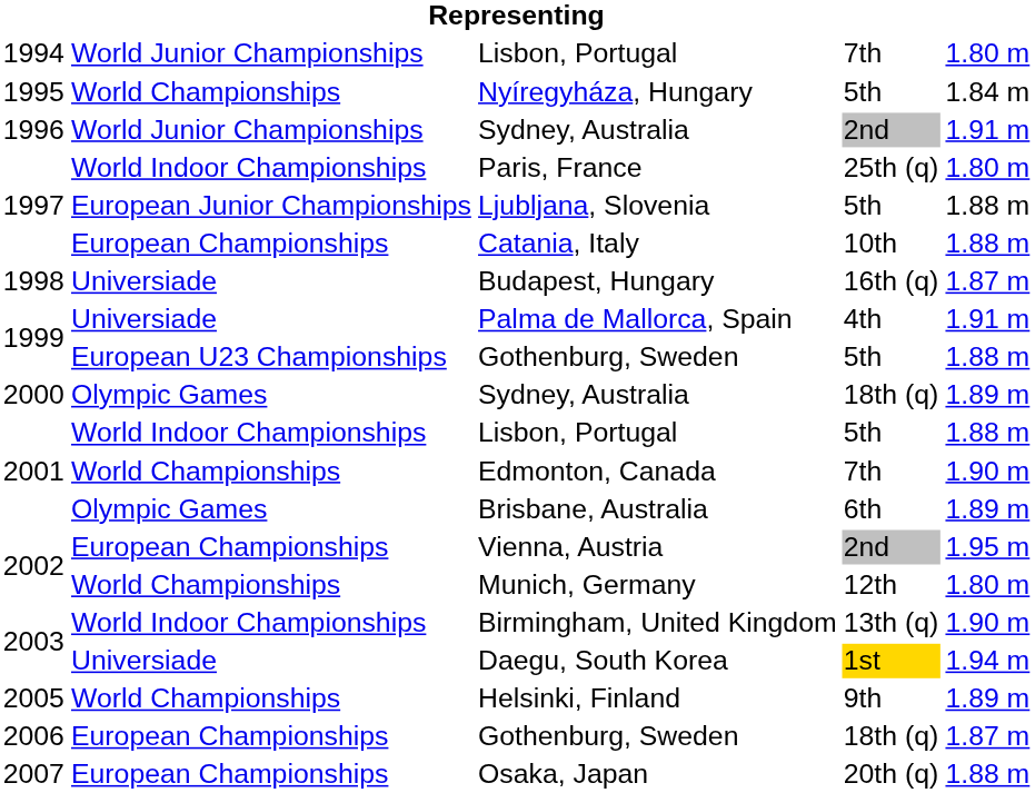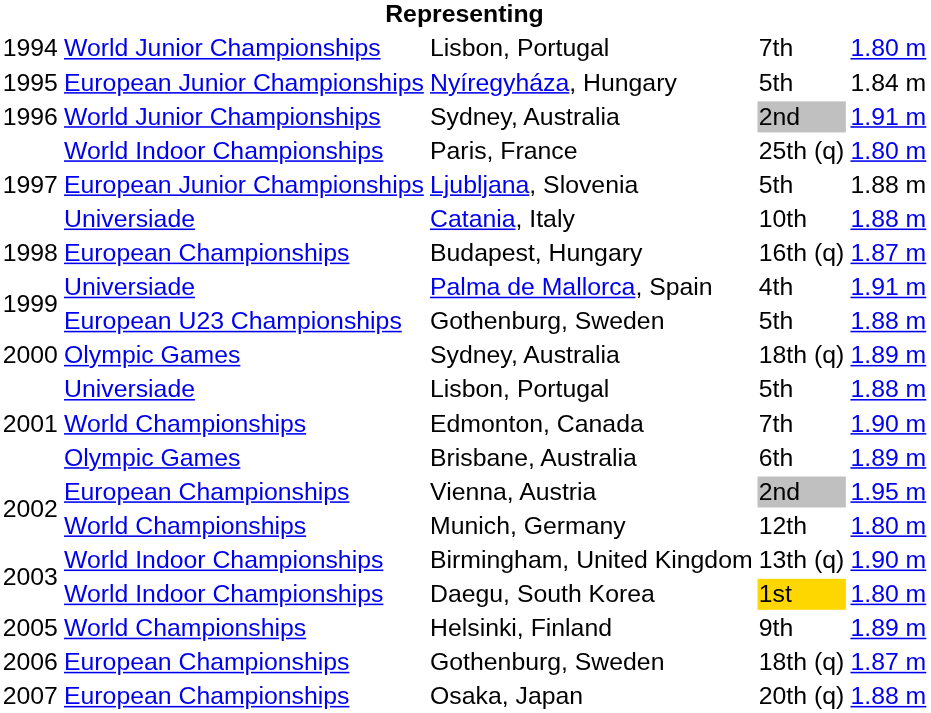Nyíregyháza, Hungary | column 2: World Championships -> European Junior Championships
Catania, Italy | column 2: European Championships -> Universiade
Budapest, Hungary | column 2: Universiade -> European Championships
Lisbon, Portugal / 5th | column 2: World Indoor Championships -> Universiade
Daegu, South Korea | column 2: Universiade -> World Indoor Championships
Daegu, South Korea | column 5: 1.94 m -> 1.80 m
